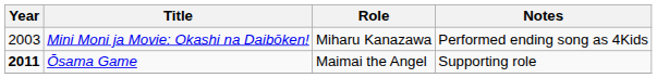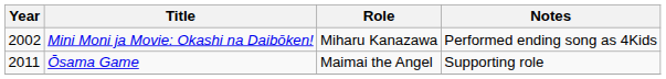Mini Moni ja Movie: Okashi na Daibōken! | Year: 2003 -> 2002
Ōsama Game | Year: bold -> normal
